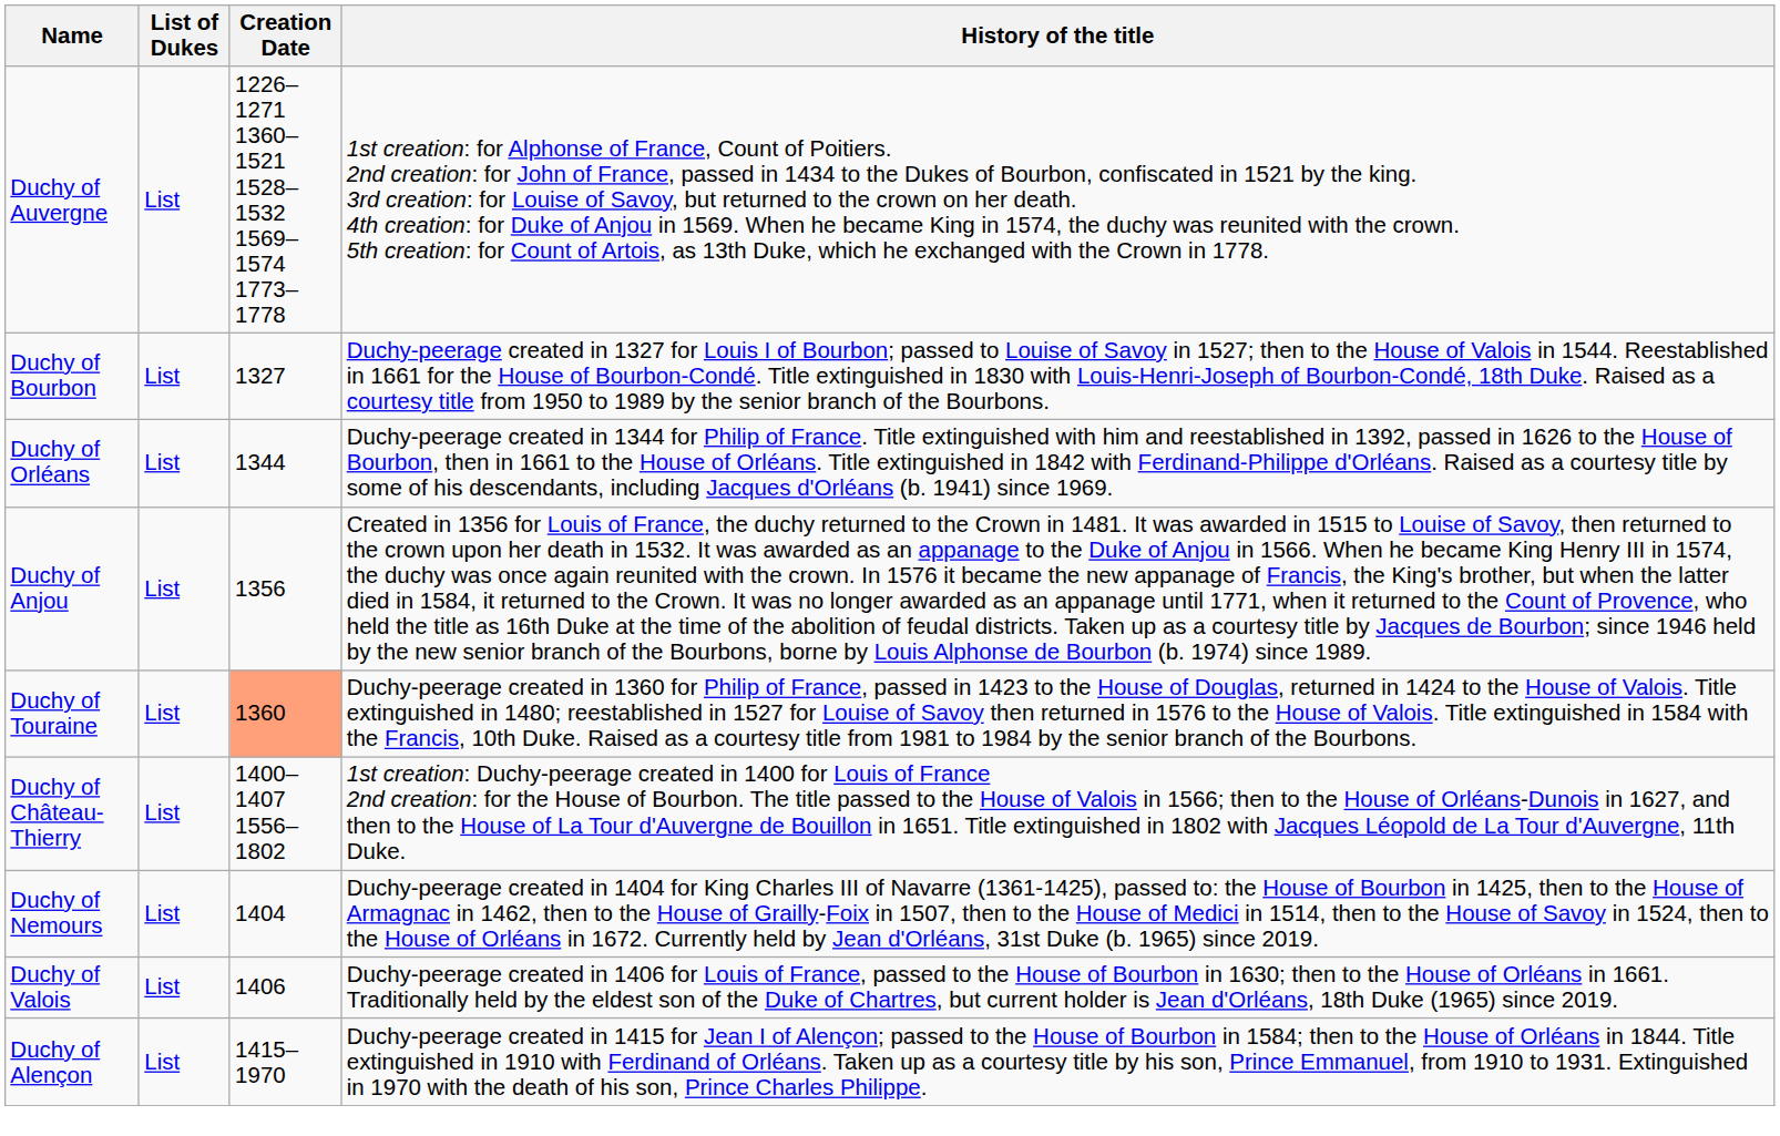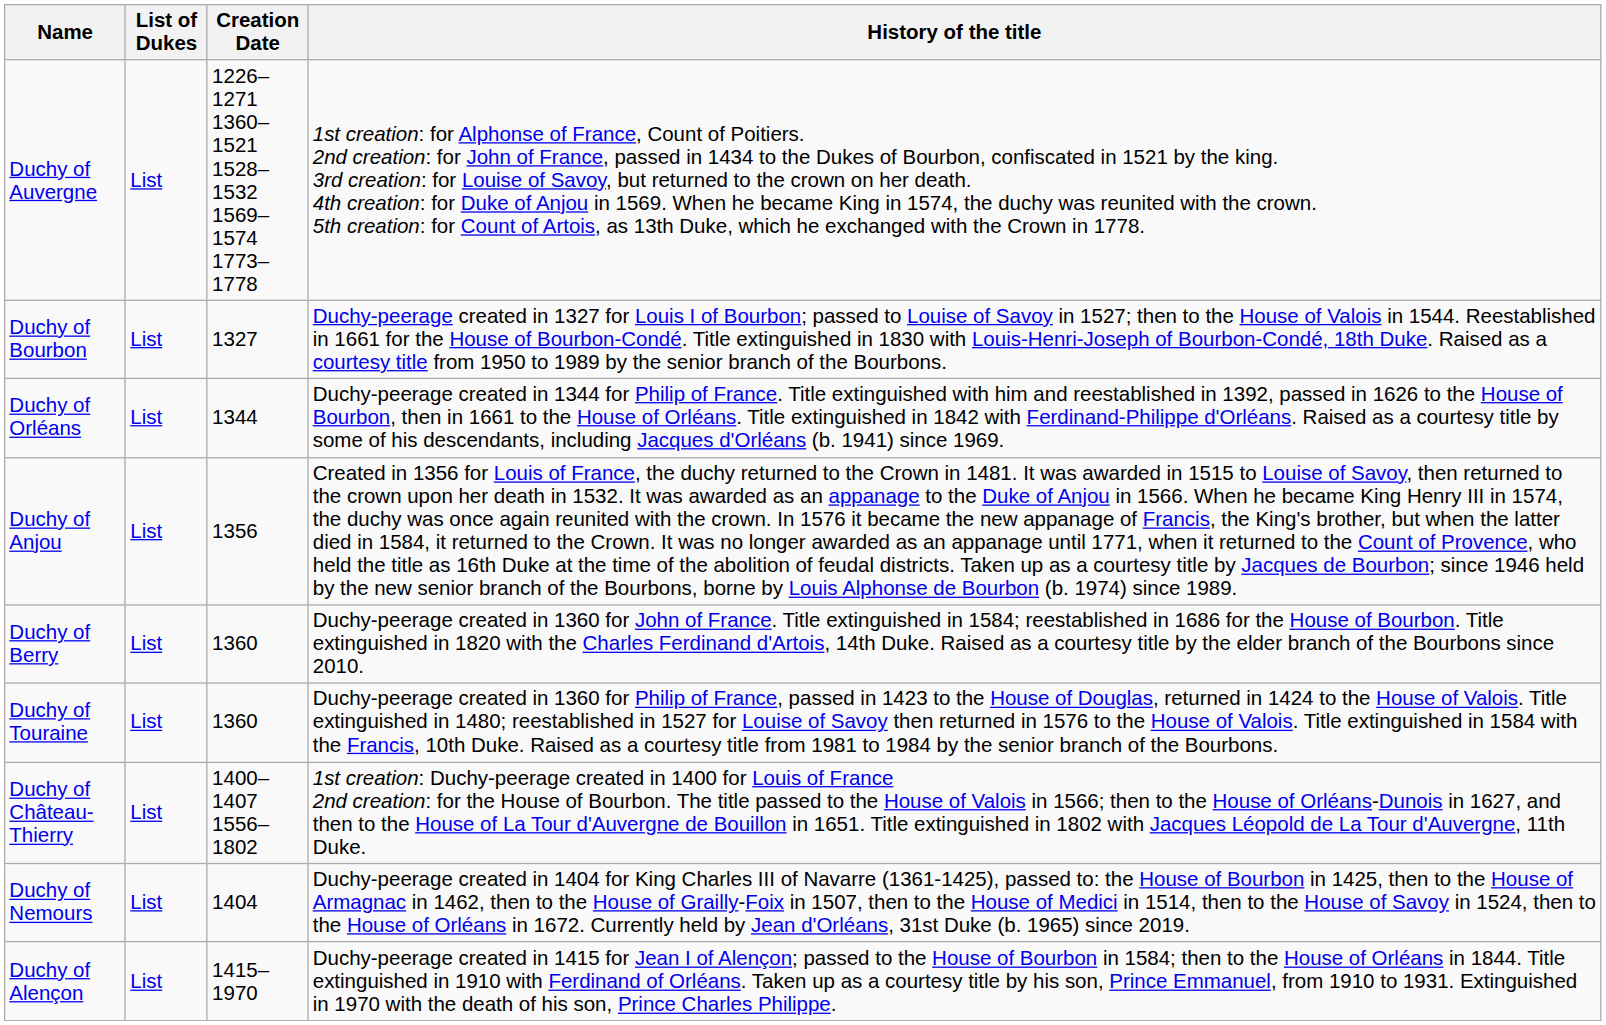+ row: Duchy of Berry | List | 1360 | Duchy-peerage created in 1360 for John of France. Title extinguished in 1584; reestablished in 1686 for the House of Bourbon. Title extinguished in 1820 with the Charles Ferdinand d'Artois, 14th Duke. Raised as a courtesy title by the elder branch of the Bourbons since 2010.
Duchy of Touraine | Creation Date: lightsalmon background -> no background
- row: Duchy of Valois | List | 1406 | Duchy-peerage created in 1406 for Louis of France, passed to the House of Bourbon in 1630; then to the House of Orléans in 1661. Traditionally held by the eldest son of the Duke of Chartres, but current holder is Jean d'Orléans, 18th Duke (1965) since 2019.
